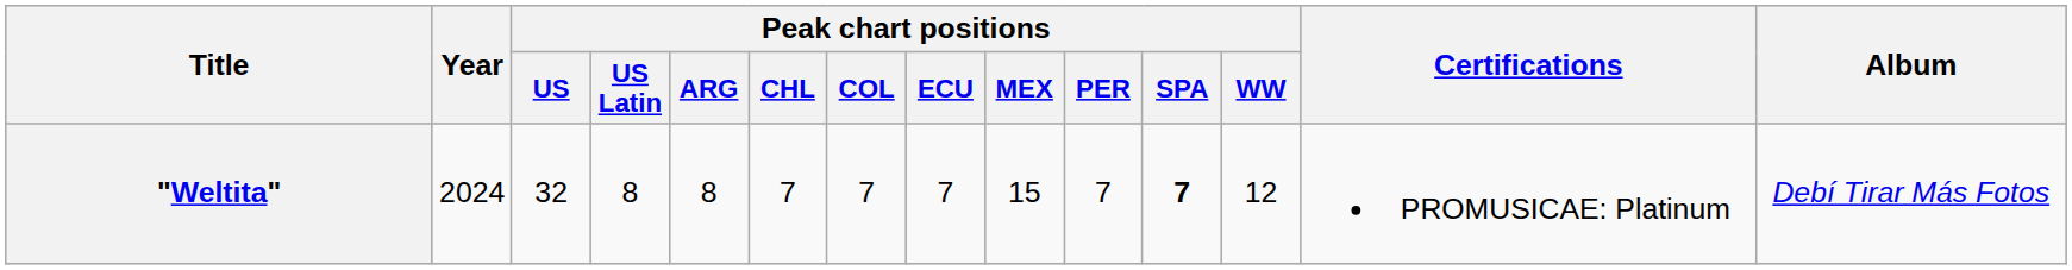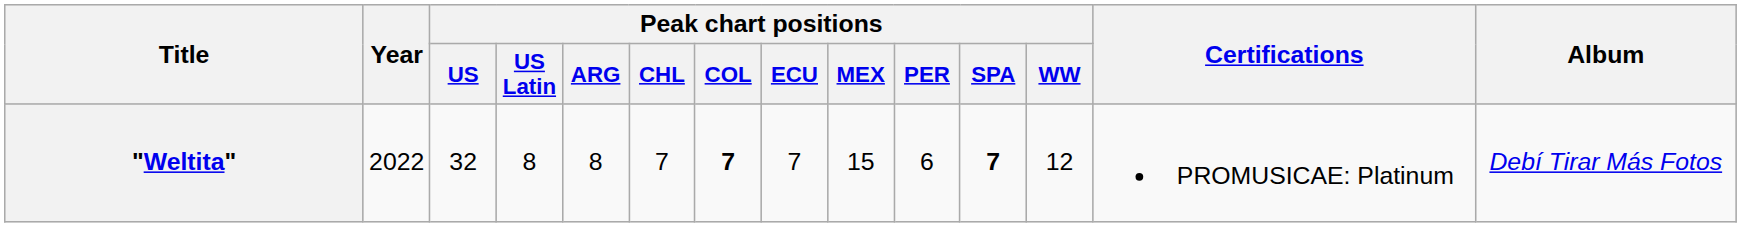"Weltita" | Year: 2024 -> 2022
"Weltita" | Peak chart positions / COL: normal -> bold
"Weltita" | Peak chart positions / PER: 7 -> 6
